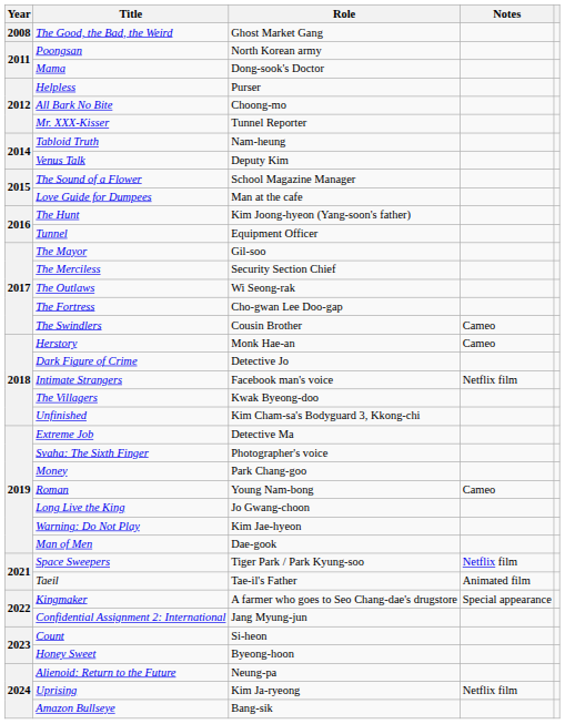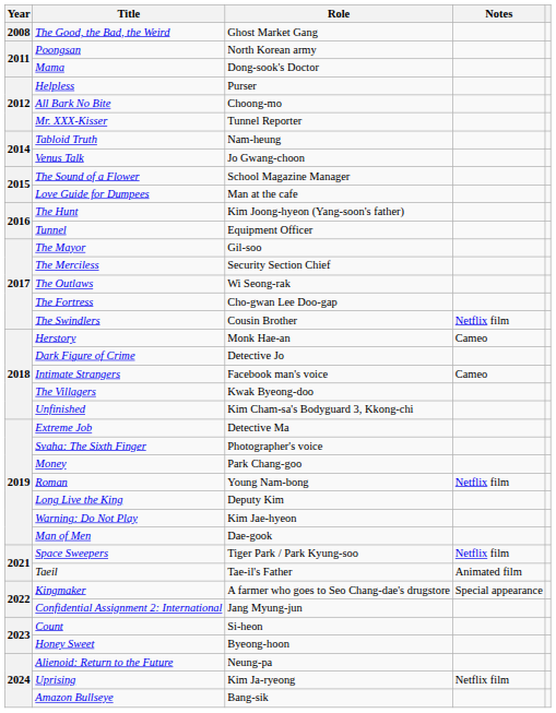Venus Talk | Role: Deputy Kim -> Jo Gwang-choon
The Swindlers | Notes: Cameo -> Netflix film
Intimate Strangers | Notes: Netflix film -> Cameo
Roman | Notes: Cameo -> Netflix film
Long Live the King | Role: Jo Gwang-choon -> Deputy Kim
